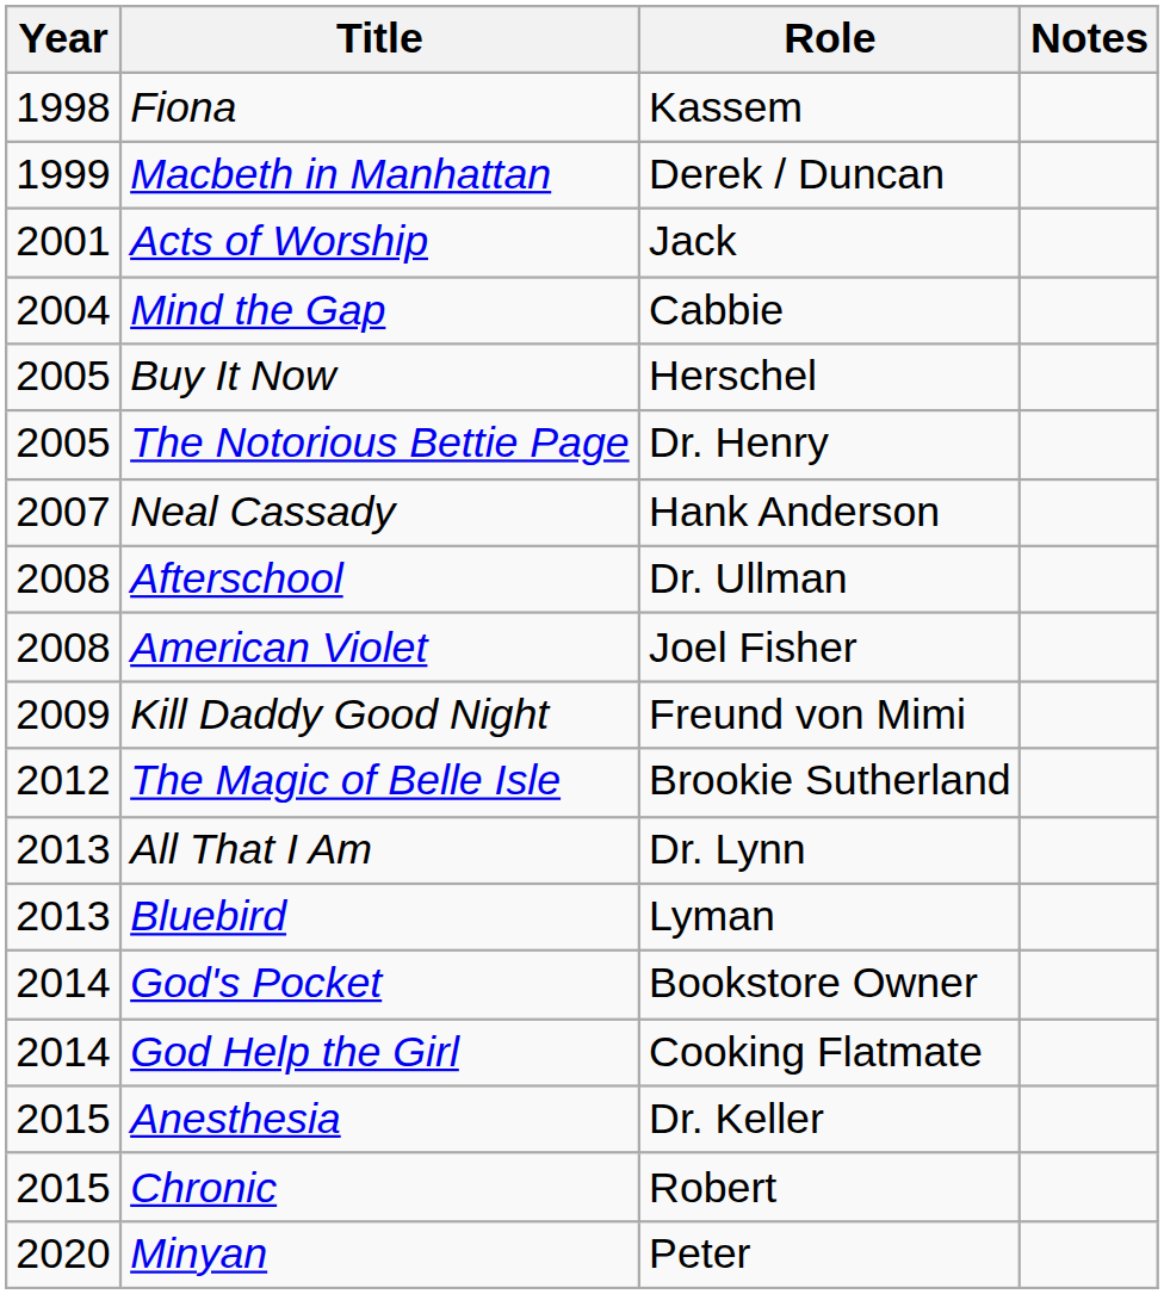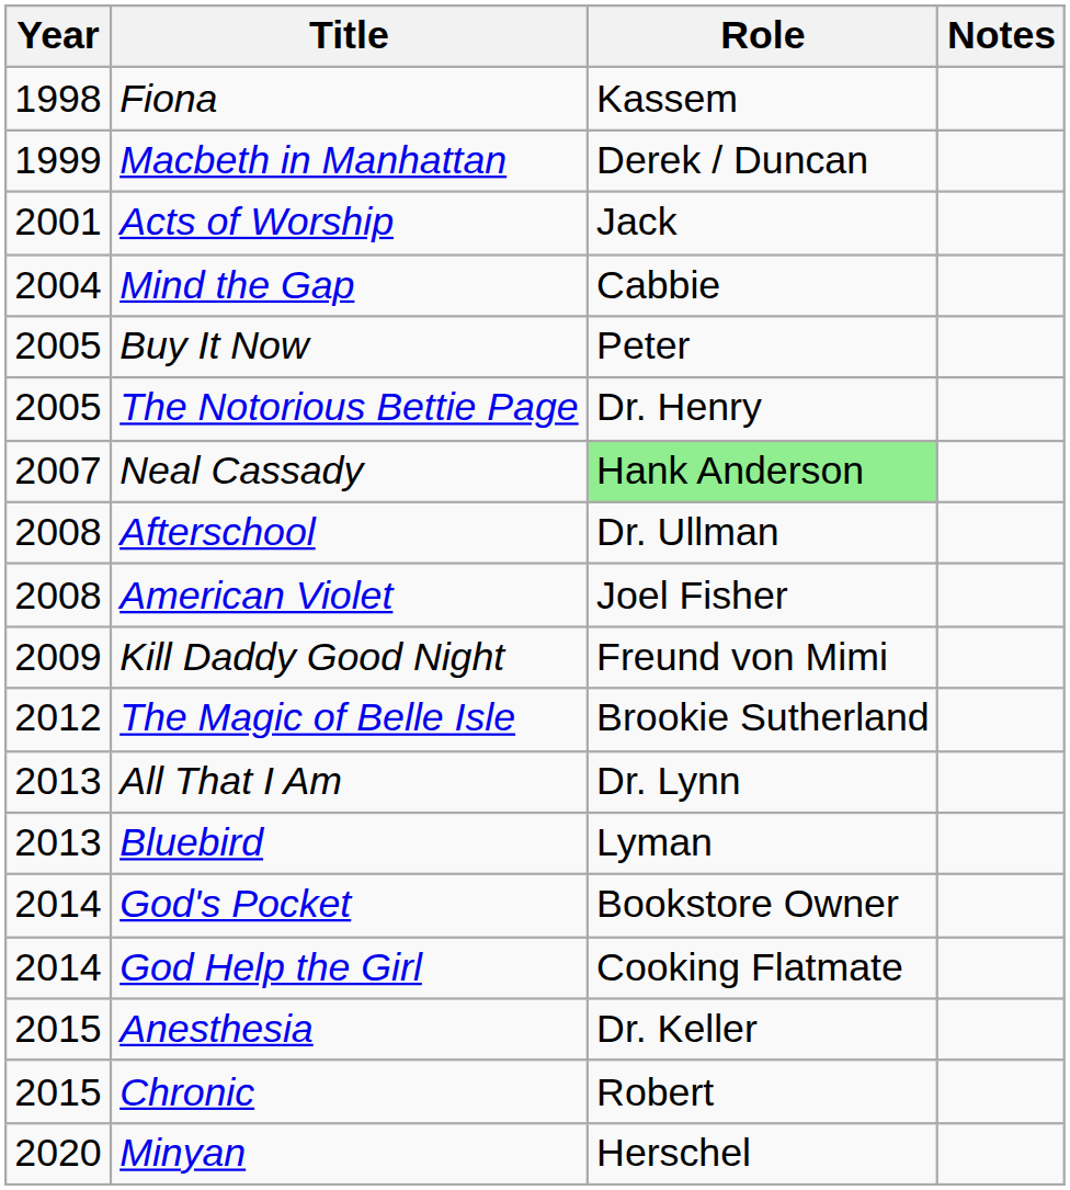Buy It Now | Role: Herschel -> Peter
Neal Cassady | Role: no background -> lightgreen background
Minyan | Role: Peter -> Herschel
